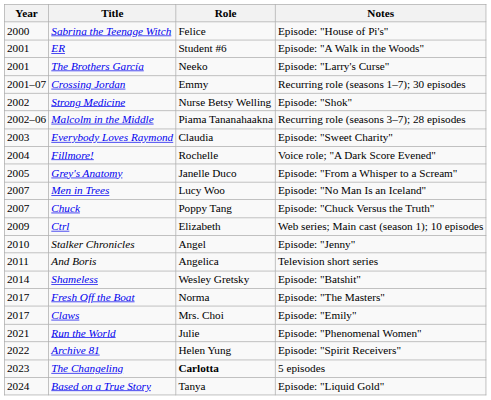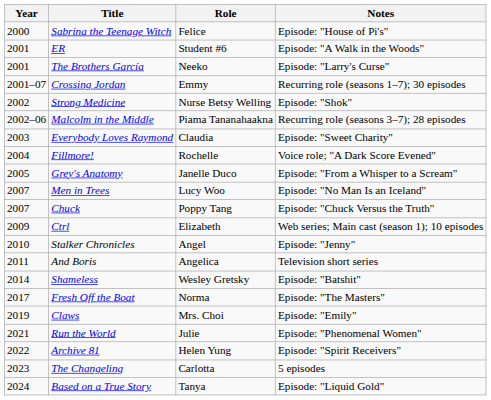Claws | Year: 2017 -> 2019
The Changeling | Role: bold -> normal
